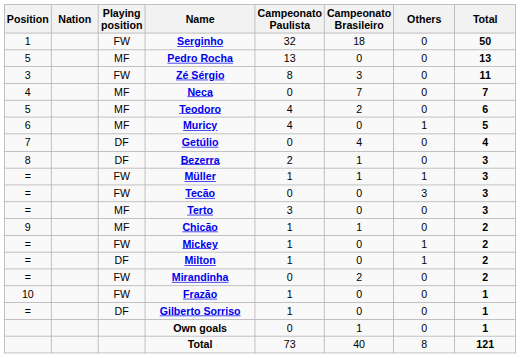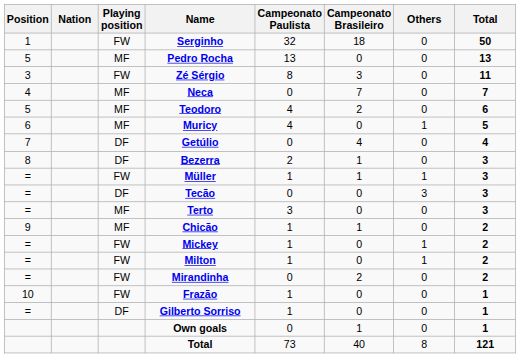Tecão | Playing position: FW -> DF
Milton | Playing position: DF -> FW
